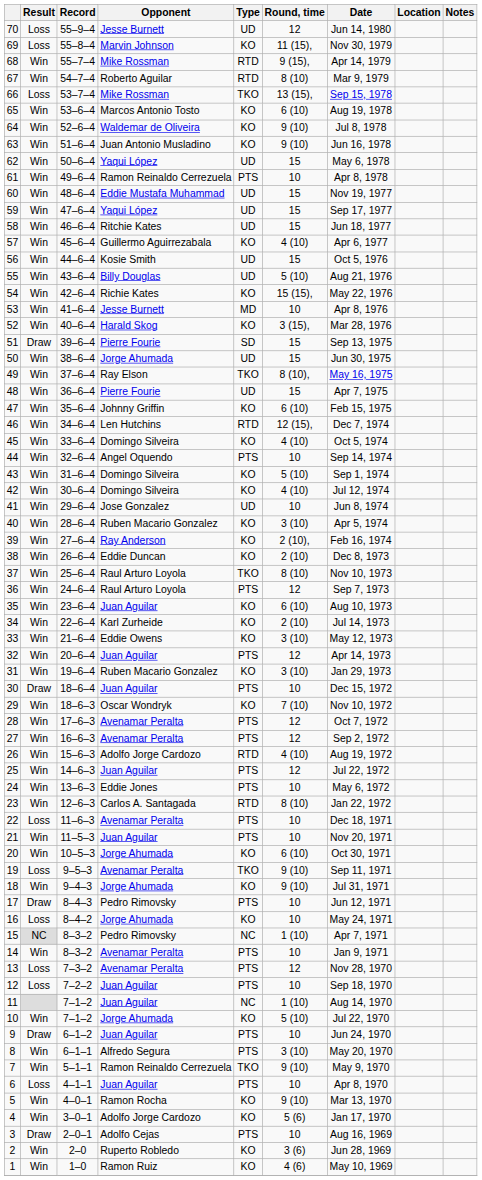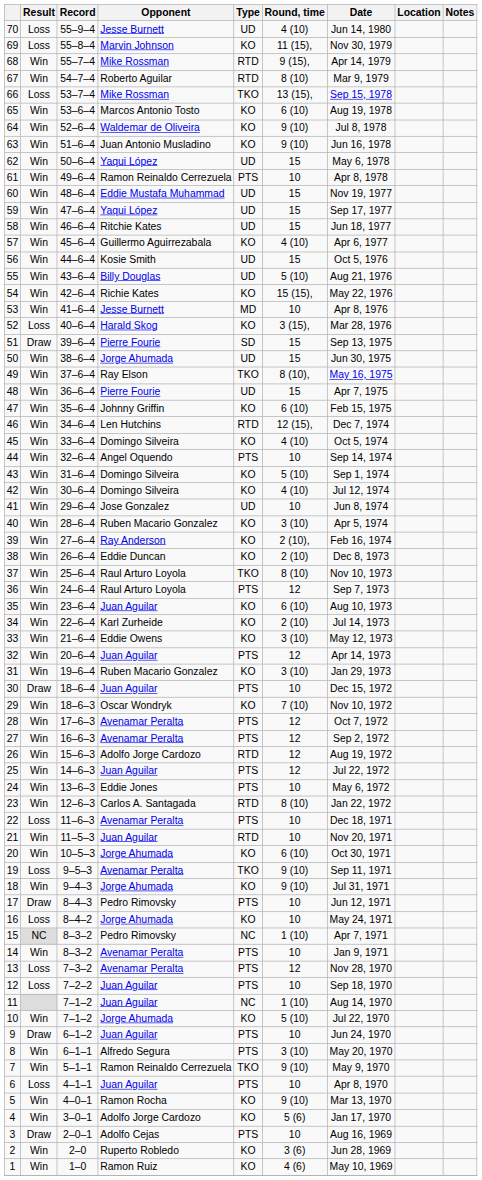70 | Round, time: 12 -> 4 (10)
52 | Result: Win -> Loss
26 | Round, time: 4 (10) -> 12
21 | Type: PTS -> RTD
